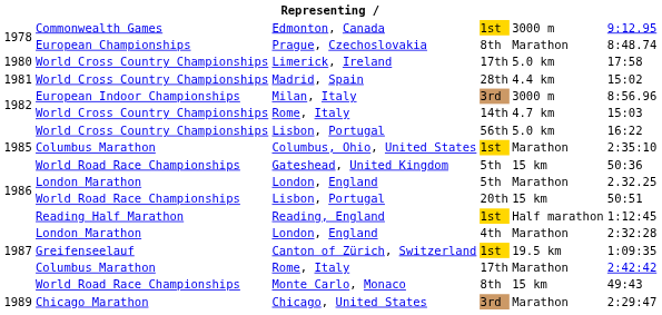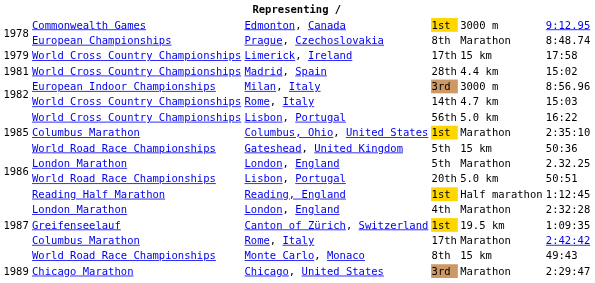Limerick, Ireland | column 1: 1980 -> 1979
Limerick, Ireland | column 5: 5.0 km -> 15 km
Lisbon, Portugal / 20th | column 5: 15 km -> 5.0 km
